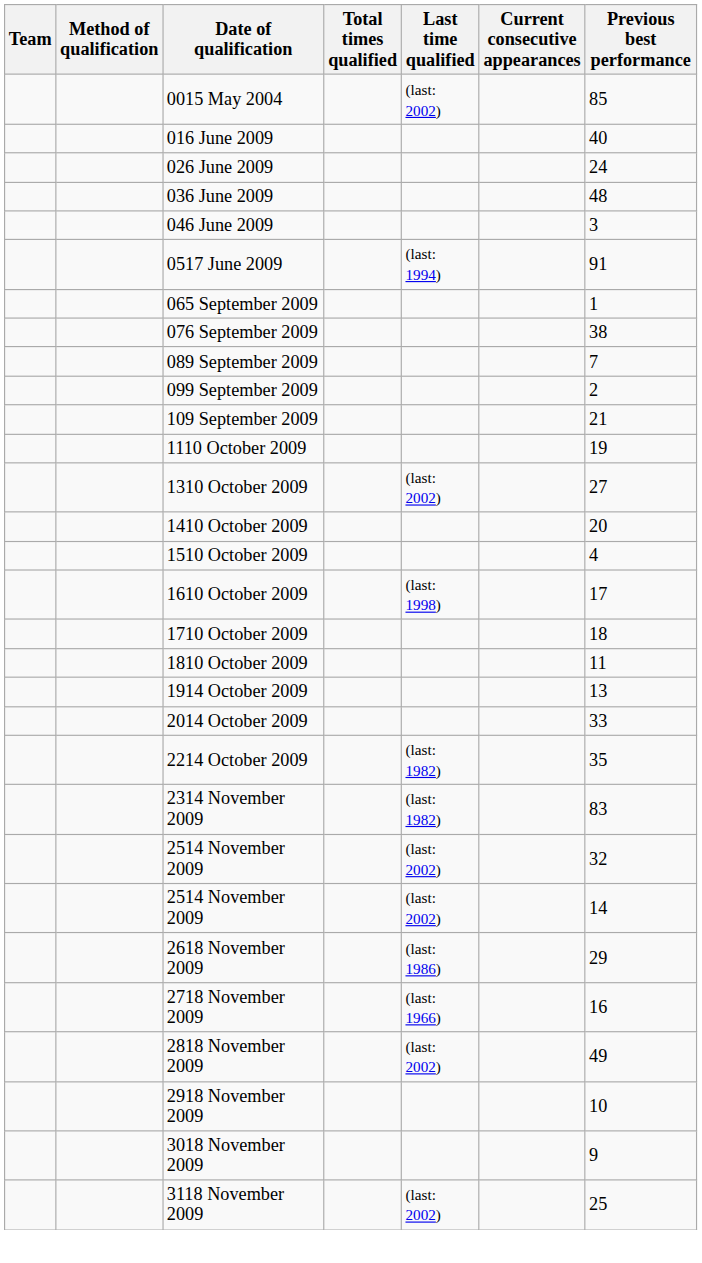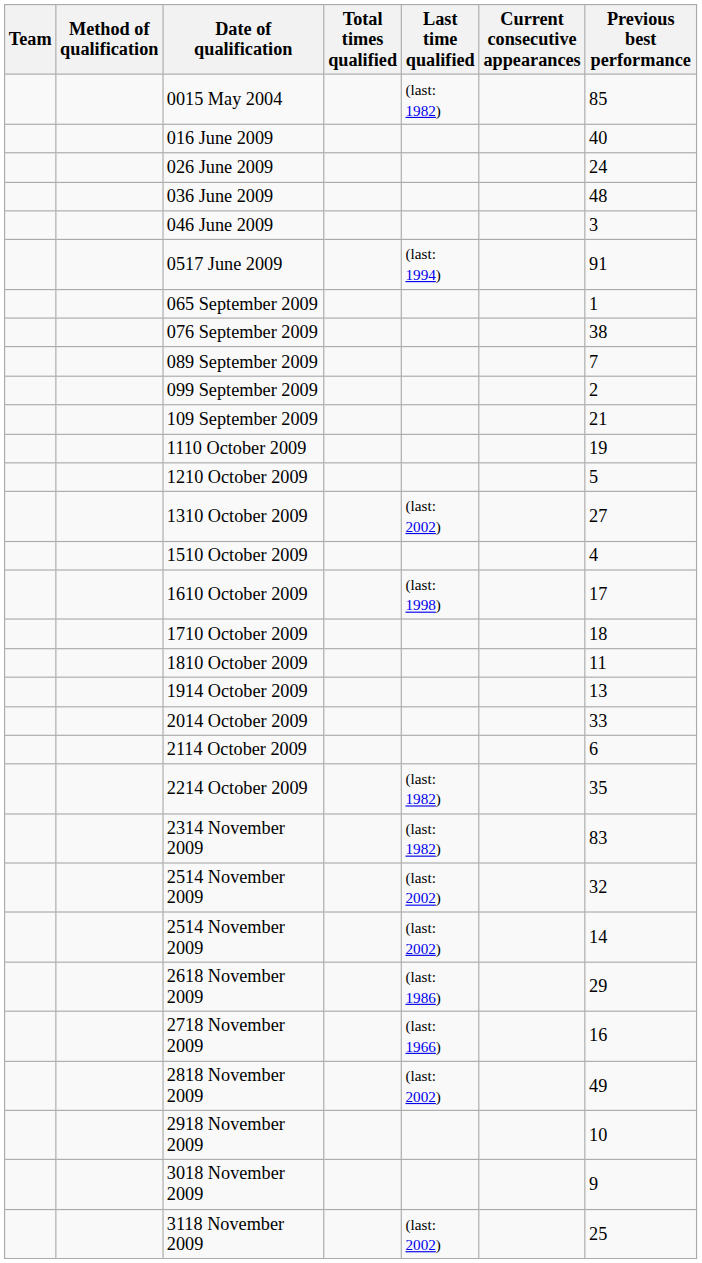0015 May 2004 | Last time qualified: (last: 2002) -> (last: 1982)
+ row: 1210 October 2009 | 5
- row: 1410 October 2009 | 20
+ row: 2114 October 2009 | 6
